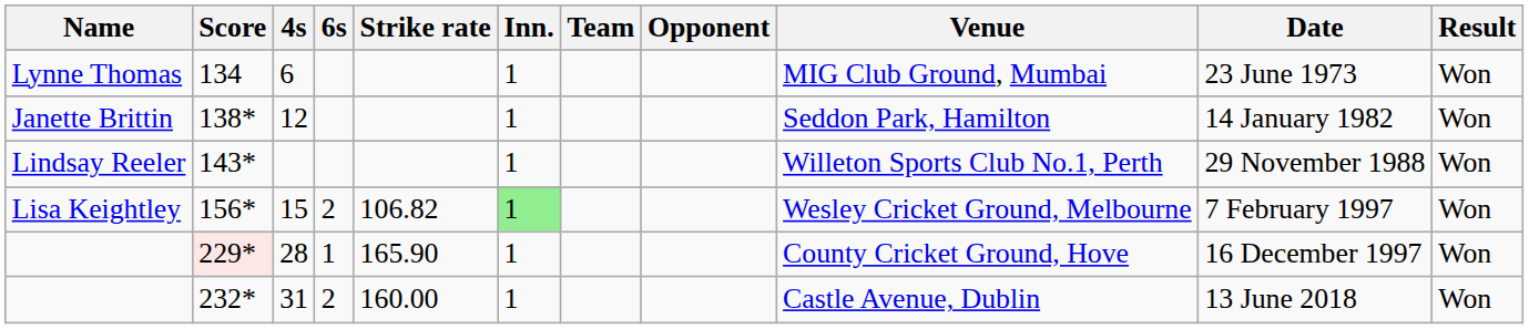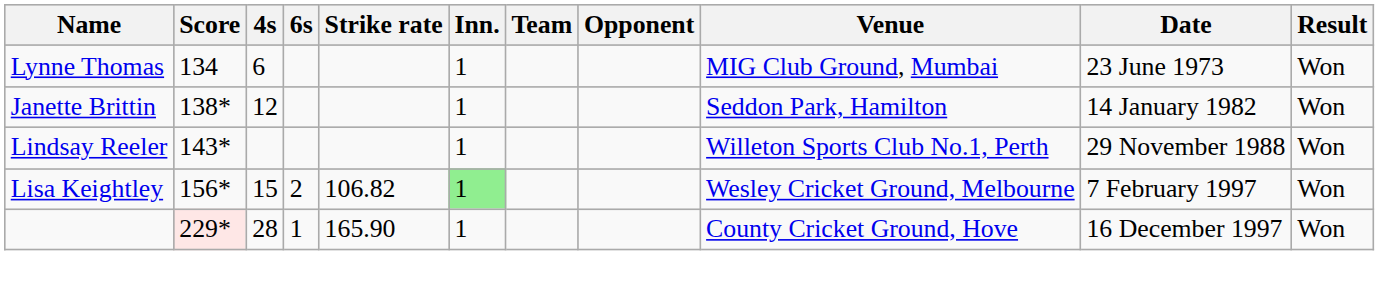- row: 232* | 31 | 2 | 160.00 | 1 | Castle Avenue, Dublin | 13 June 2018 | Won
